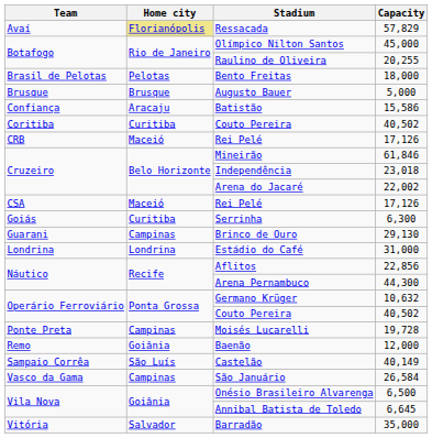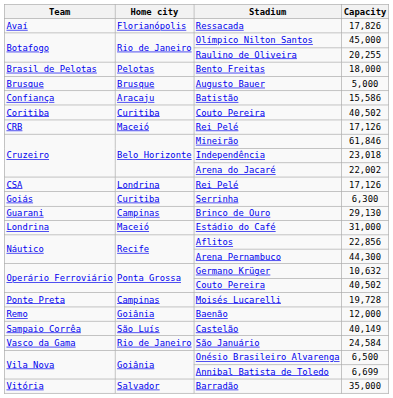Ressacada | Home city: khaki background -> no background
Ressacada | Capacity: 57,829 -> 17,826
CSA / Rei Pelé | Home city: Maceió -> Londrina
Estádio do Café | Home city: Londrina -> Maceió
São Januário | Home city: Campinas -> Rio de Janeiro
São Januário | Capacity: 26,584 -> 24,584
Annibal Batista de Toledo | Capacity: 6,645 -> 6,699
